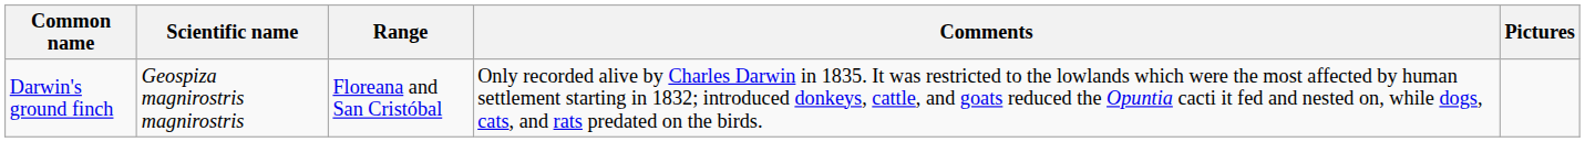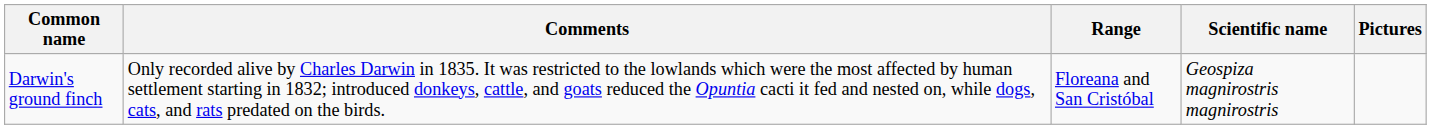columns swapped: Scientific name <-> Comments
